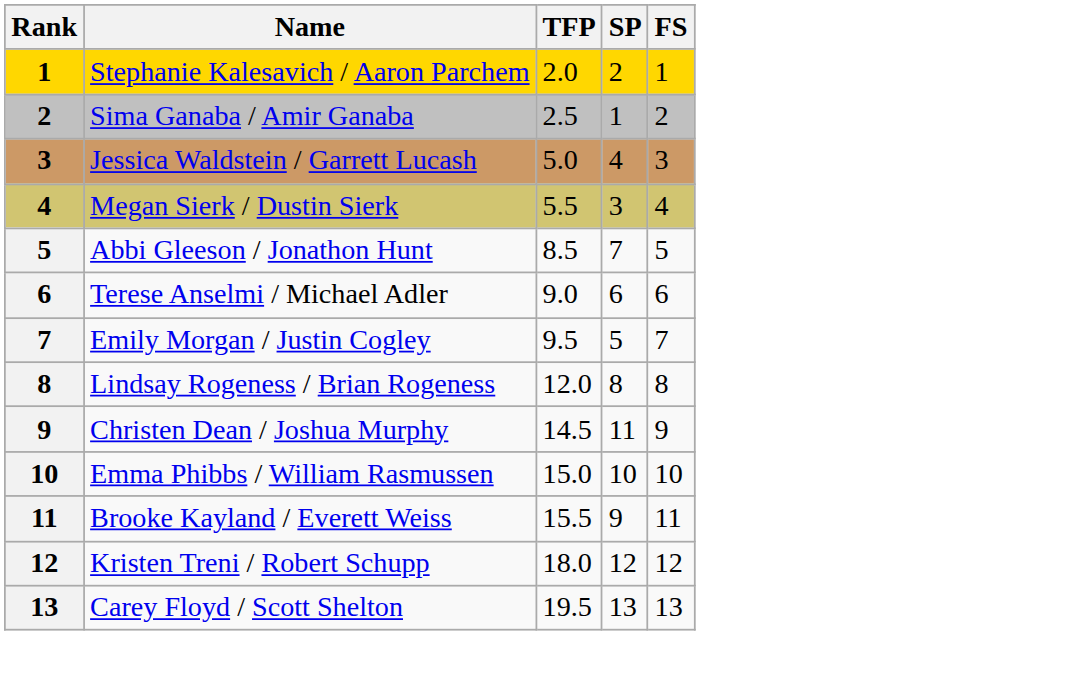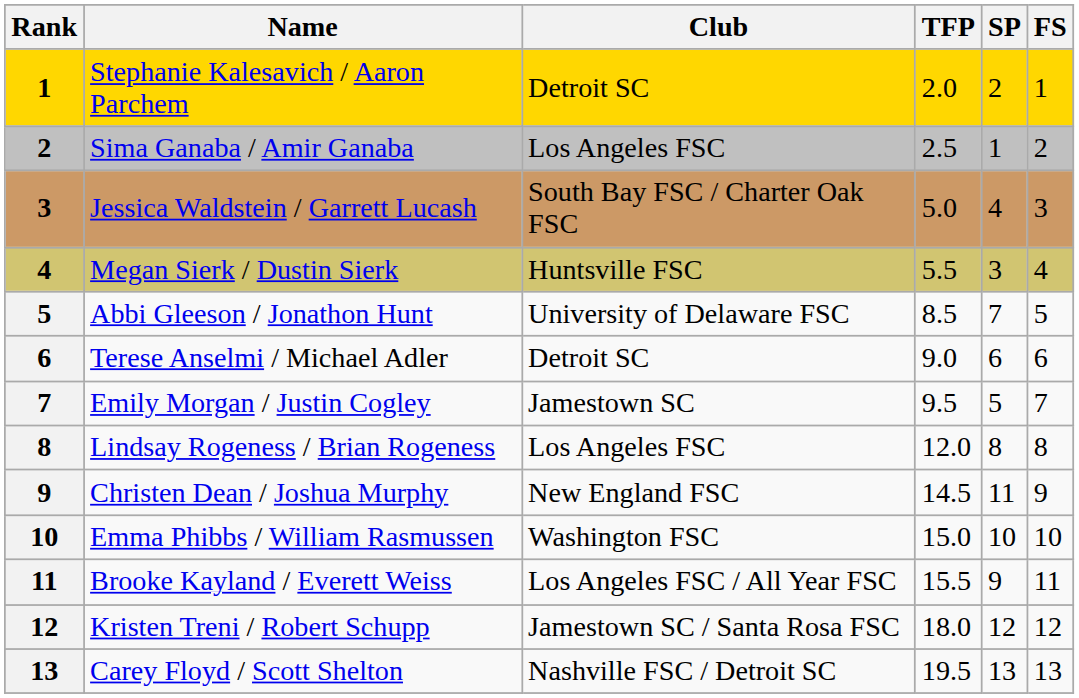+ column: Club | Detroit SC | Los Angeles FSC | South Bay FSC / Charter Oak FSC | Huntsville FSC | University of Delaware FSC | Detroit SC | Jamestown SC | Los Angeles FSC | New England FSC | Washington FSC | Los Angeles FSC / All Year FSC | Jamestown SC / Santa Rosa FSC | Nashville FSC / Detroit SC
